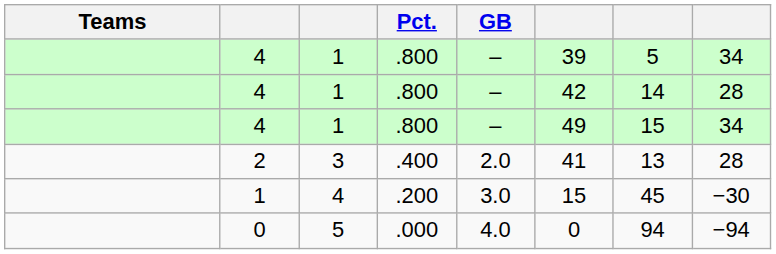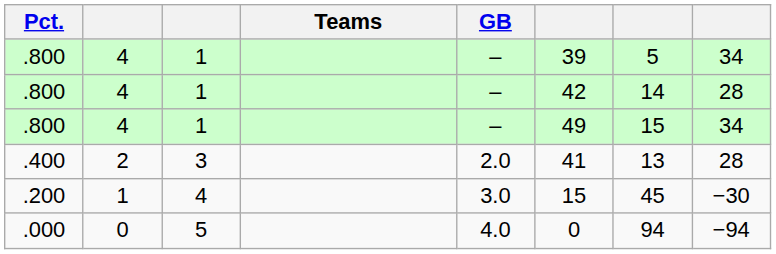columns swapped: Teams <-> Pct.
